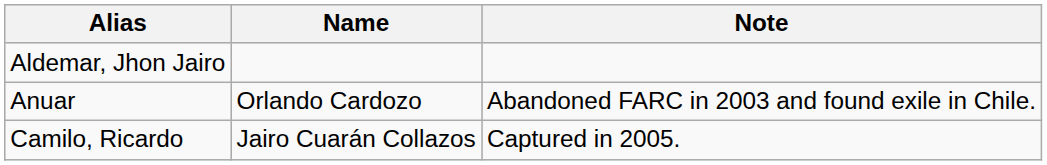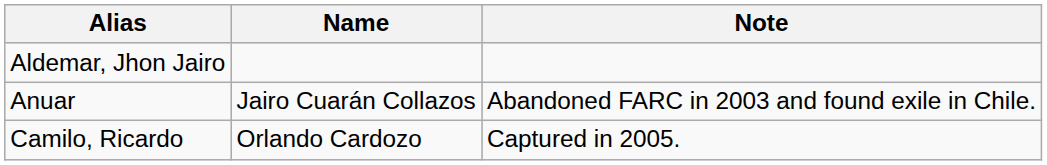Anuar | Name: Orlando Cardozo -> Jairo Cuarán Collazos
Camilo, Ricardo | Name: Jairo Cuarán Collazos -> Orlando Cardozo
